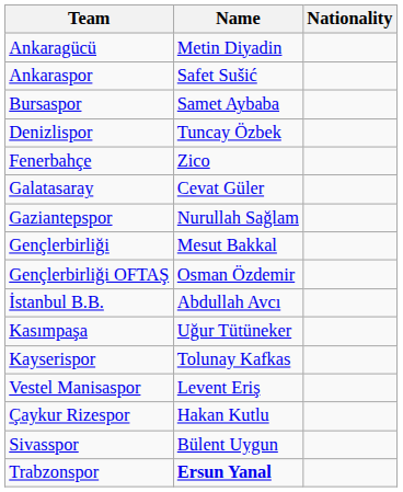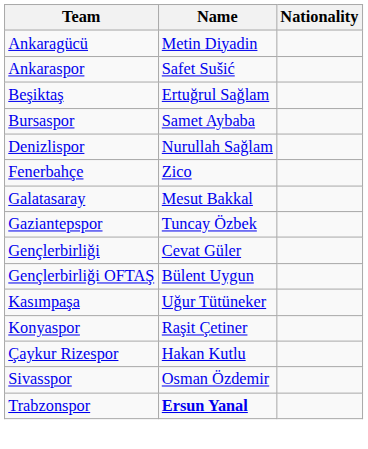+ row: Beşiktaş | Ertuğrul Sağlam
Denizlispor | Name: Tuncay Özbek -> Nurullah Sağlam
Galatasaray | Name: Cevat Güler -> Mesut Bakkal
Gaziantepspor | Name: Nurullah Sağlam -> Tuncay Özbek
Gençlerbirliği | Name: Mesut Bakkal -> Cevat Güler
Gençlerbirliği OFTAŞ | Name: Osman Özdemir -> Bülent Uygun
- row: İstanbul B.B. | Abdullah Avcı
- row: Kayserispor | Tolunay Kafkas
+ row: Konyaspor | Raşit Çetiner
- row: Vestel Manisaspor | Levent Eriş
Sivasspor | Name: Bülent Uygun -> Osman Özdemir
